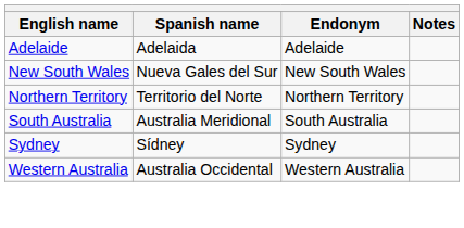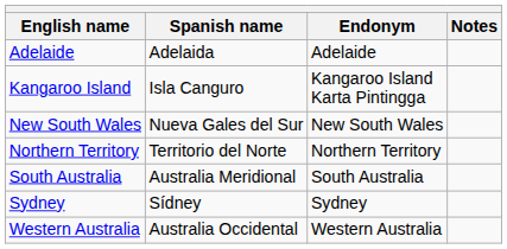+ row: Kangaroo Island | Isla Canguro | Kangaroo Island Karta Pintingga
